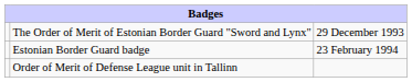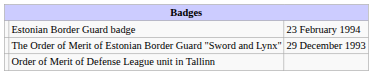rows swapped: Estonian Border Guard badge <-> The Order of Merit of Estonian Border Guard "Sword and Lynx"
